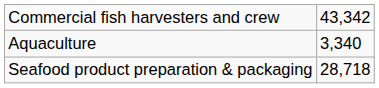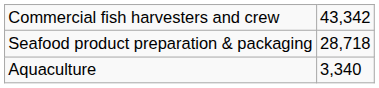rows swapped: Aquaculture <-> Seafood product preparation & packaging
